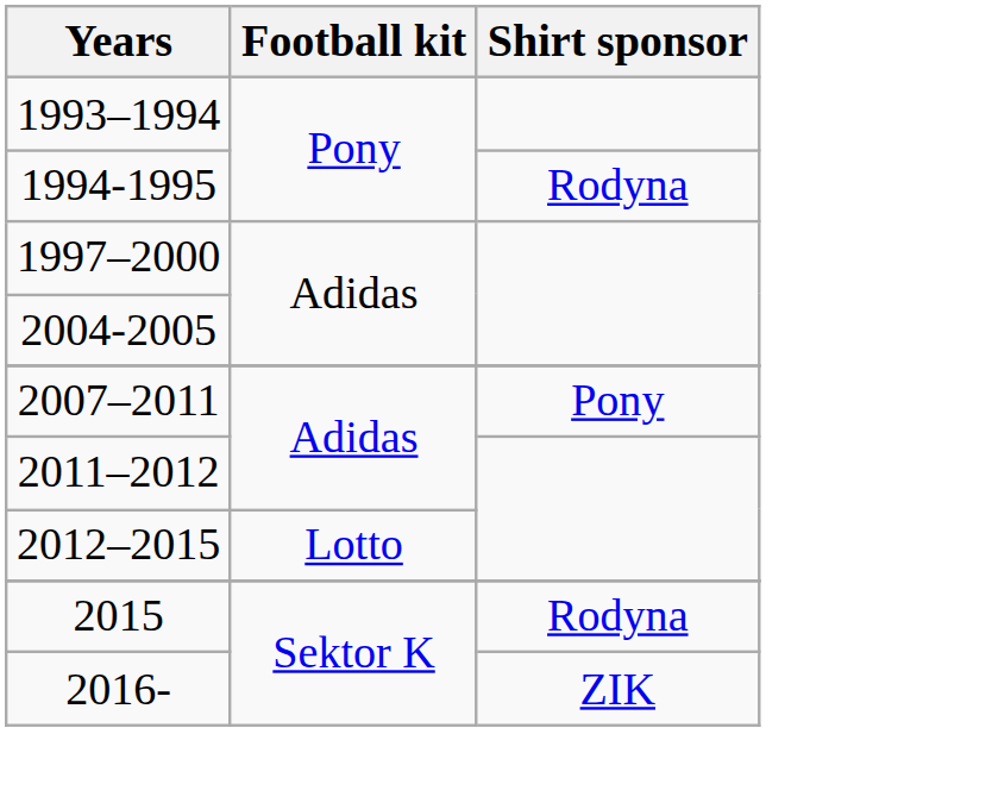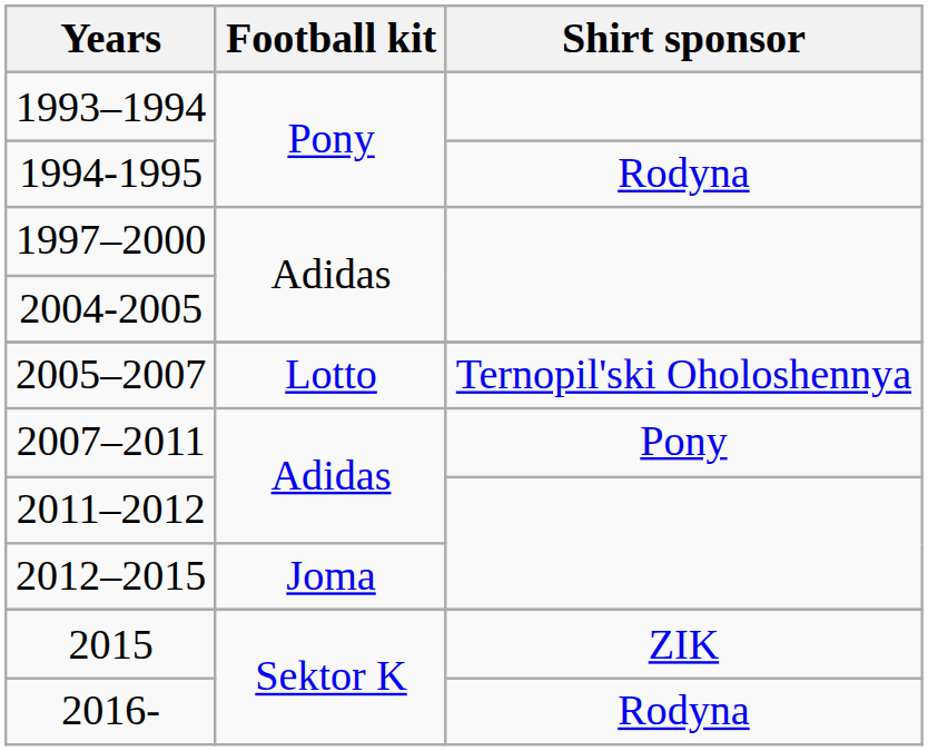+ row: 2005–2007 | Lotto | Ternopil'ski Oholoshennya
2012–2015 | Football kit: Lotto -> Joma
2015 | Shirt sponsor: Rodyna -> ZIK
2016- | Shirt sponsor: ZIK -> Rodyna
